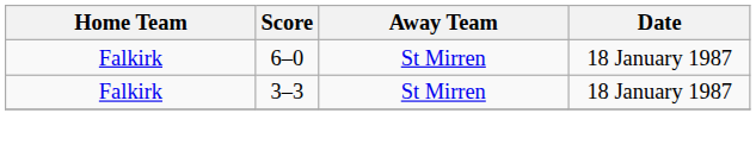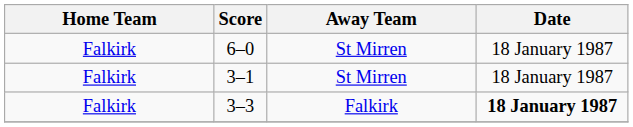+ row: Falkirk | 3–1 | St Mirren | 18 January 1987
3–3 | Away Team: St Mirren -> Falkirk
3–3 | Date: normal -> bold
